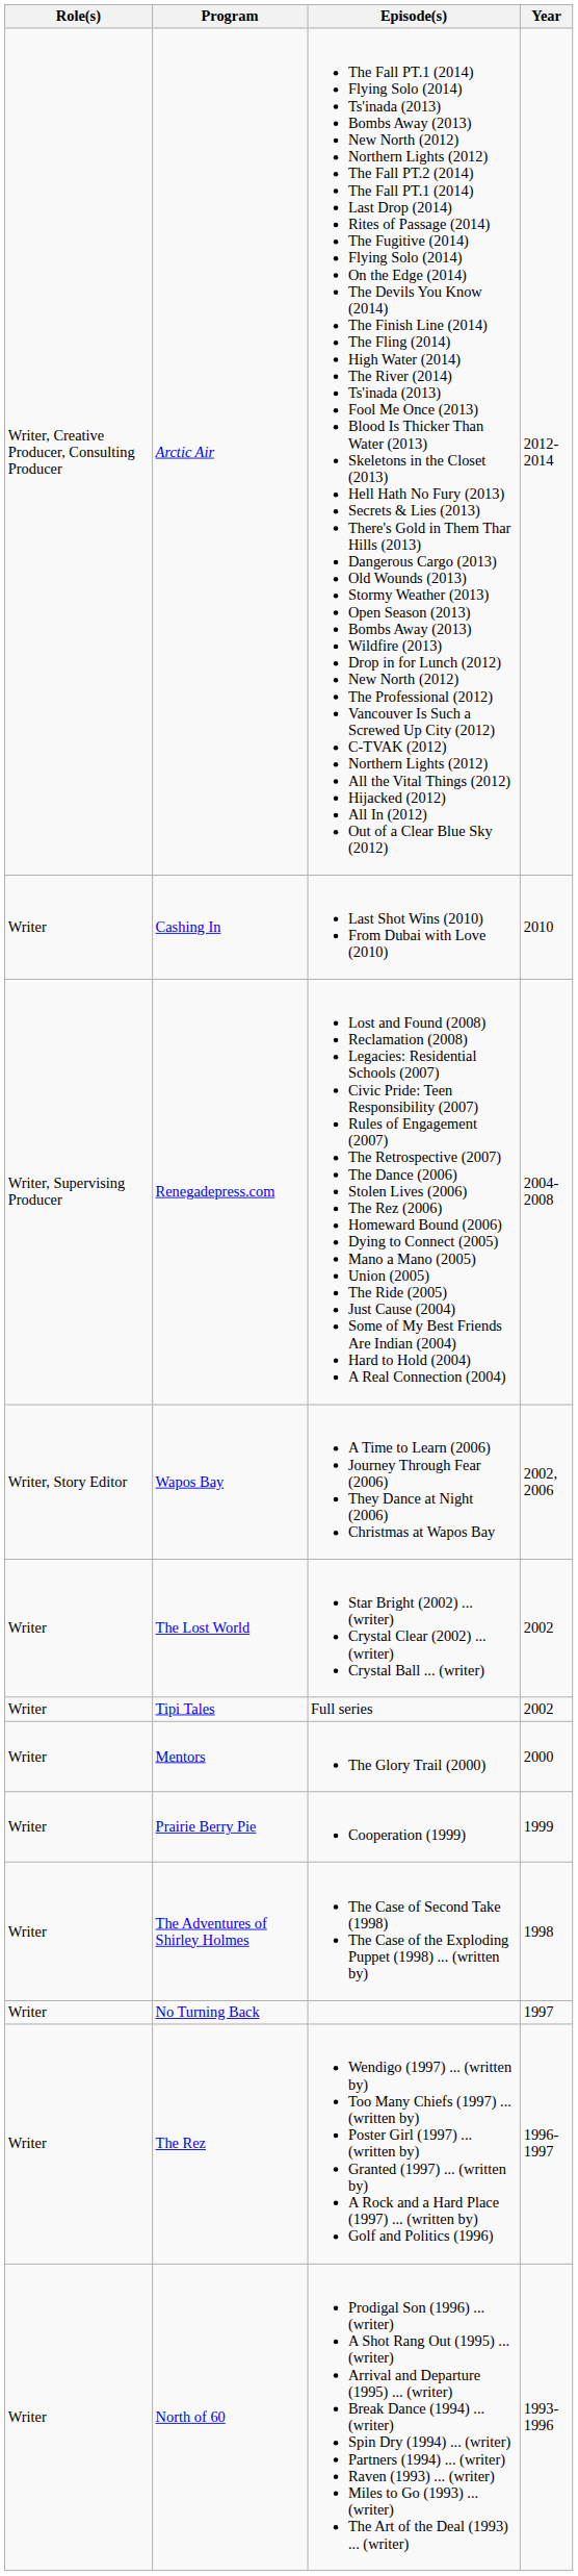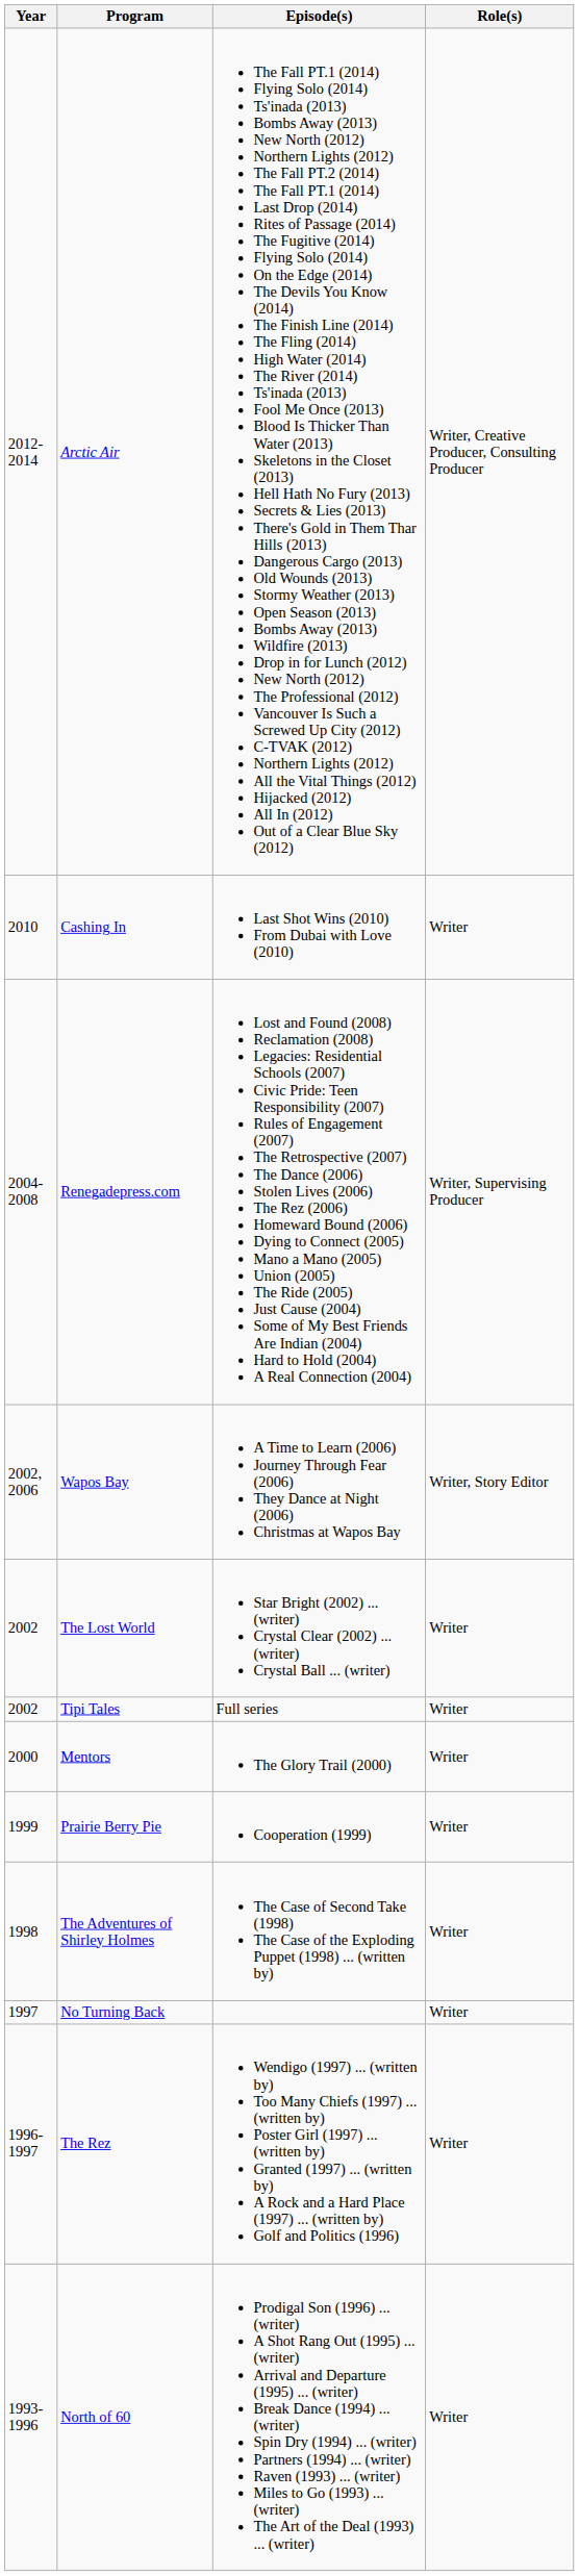columns swapped: Year <-> Role(s)
